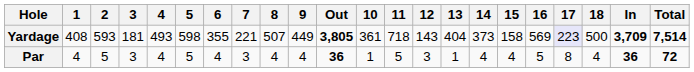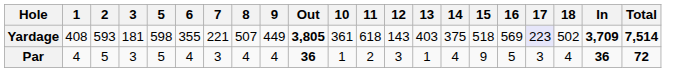- column: 4 | 493 | 4
Yardage | 11: 718 -> 618
Yardage | 13: 404 -> 403
Yardage | 14: 373 -> 375
Yardage | 15: 158 -> 518
Yardage | 18: 500 -> 502
Par | 11: 5 -> 2
Par | 15: 4 -> 9
Par | 17: 8 -> 3
